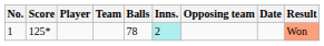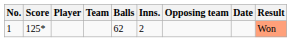1 | Balls: 78 -> 62
1 | Inns.: paleturquoise background -> no background
